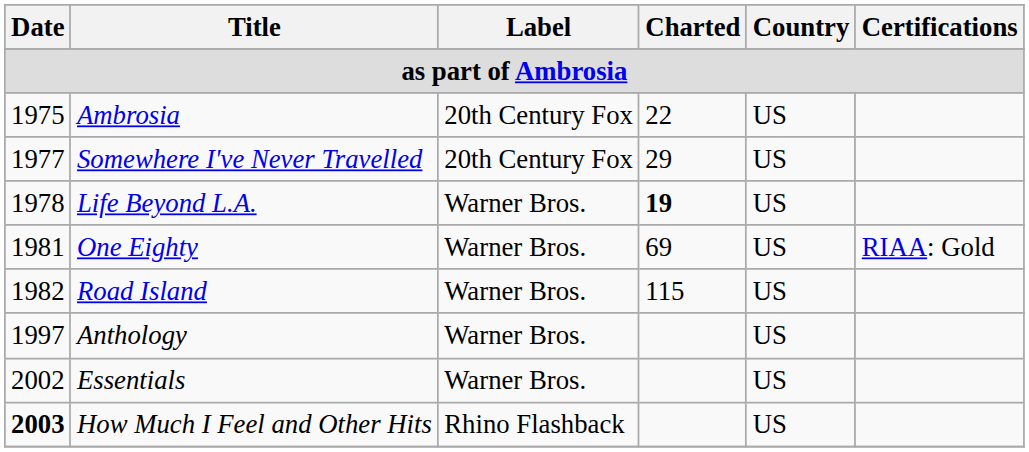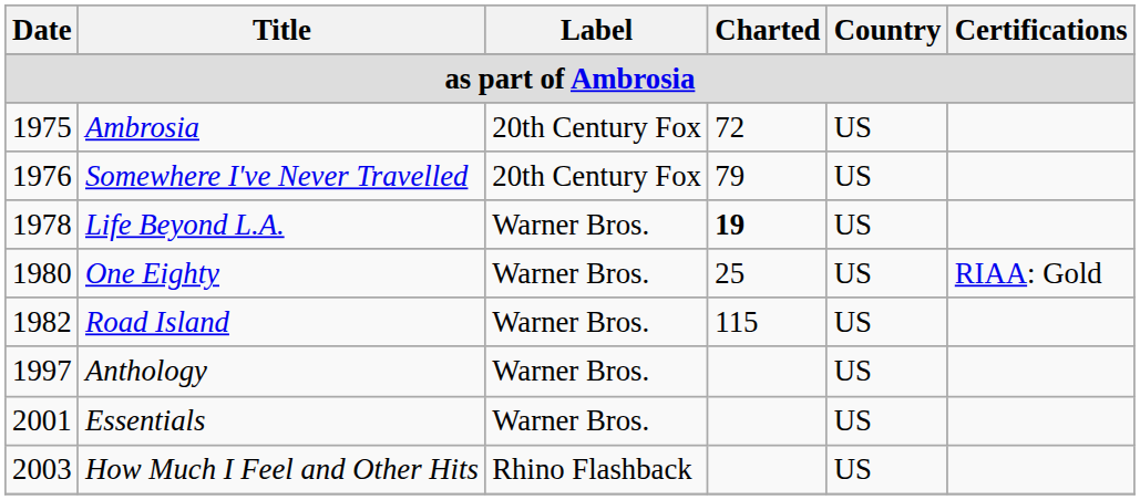Ambrosia | Charted: 22 -> 72
Somewhere I've Never Travelled | Date: 1977 -> 1976
Somewhere I've Never Travelled | Charted: 29 -> 79
One Eighty | Date: 1981 -> 1980
One Eighty | Charted: 69 -> 25
Essentials | Date: 2002 -> 2001
How Much I Feel and Other Hits | Date: bold -> normal
